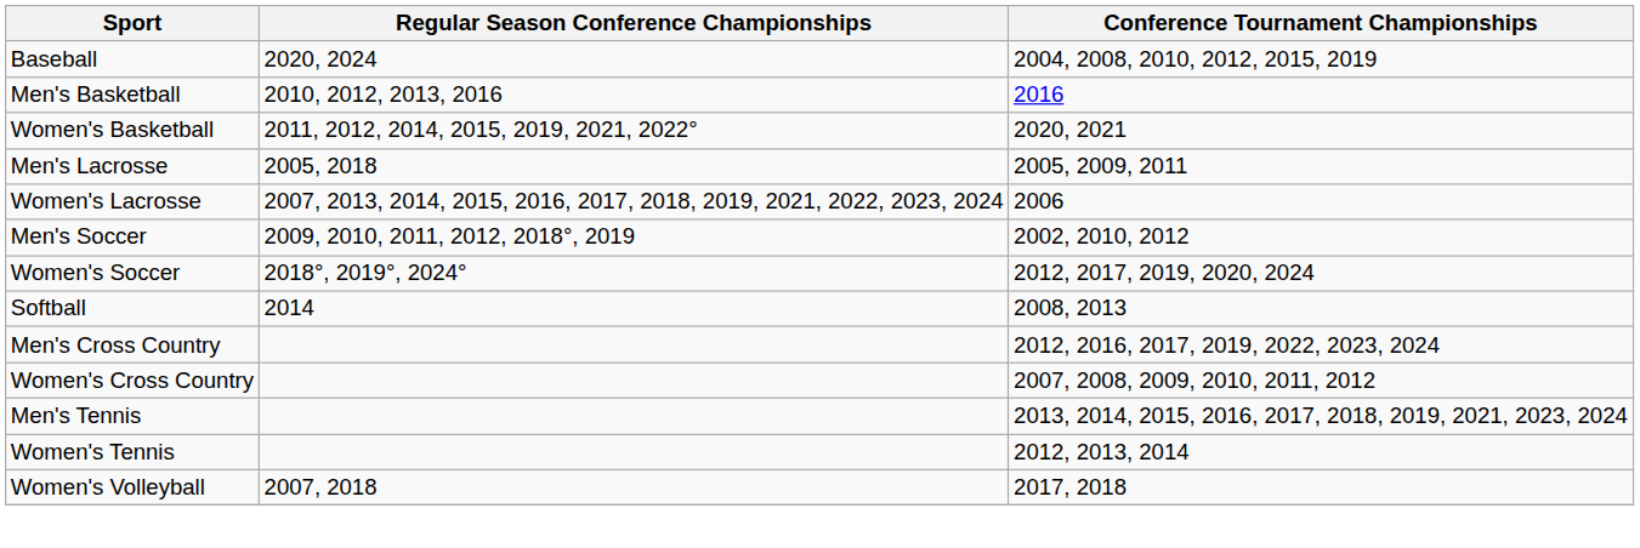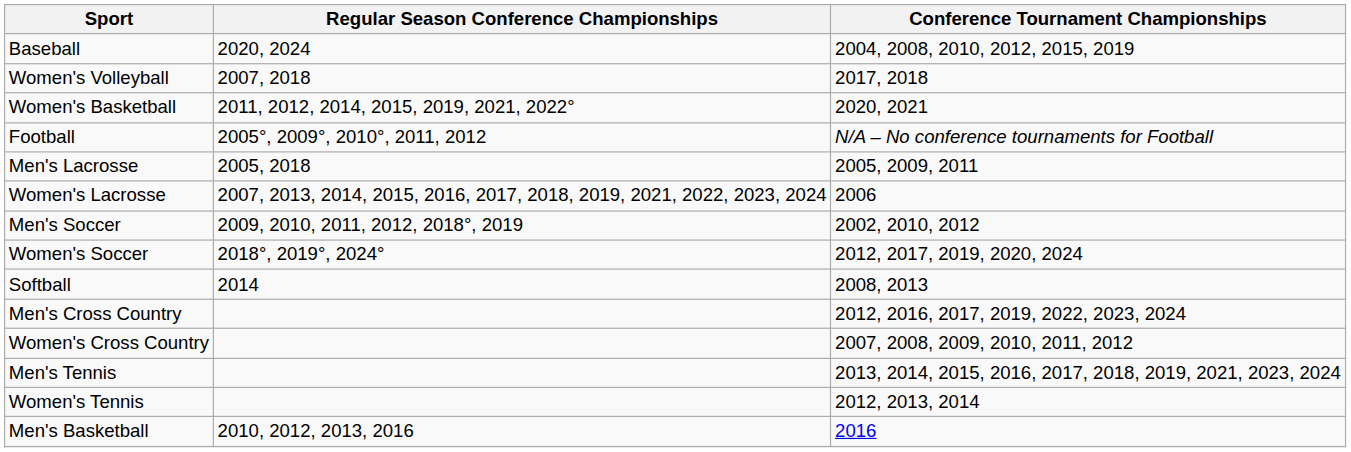rows swapped: Men's Basketball <-> Women's Volleyball
+ row: Football | 2005°, 2009°, 2010°, 2011, 2012 | N/A – No conference tournaments for Football
